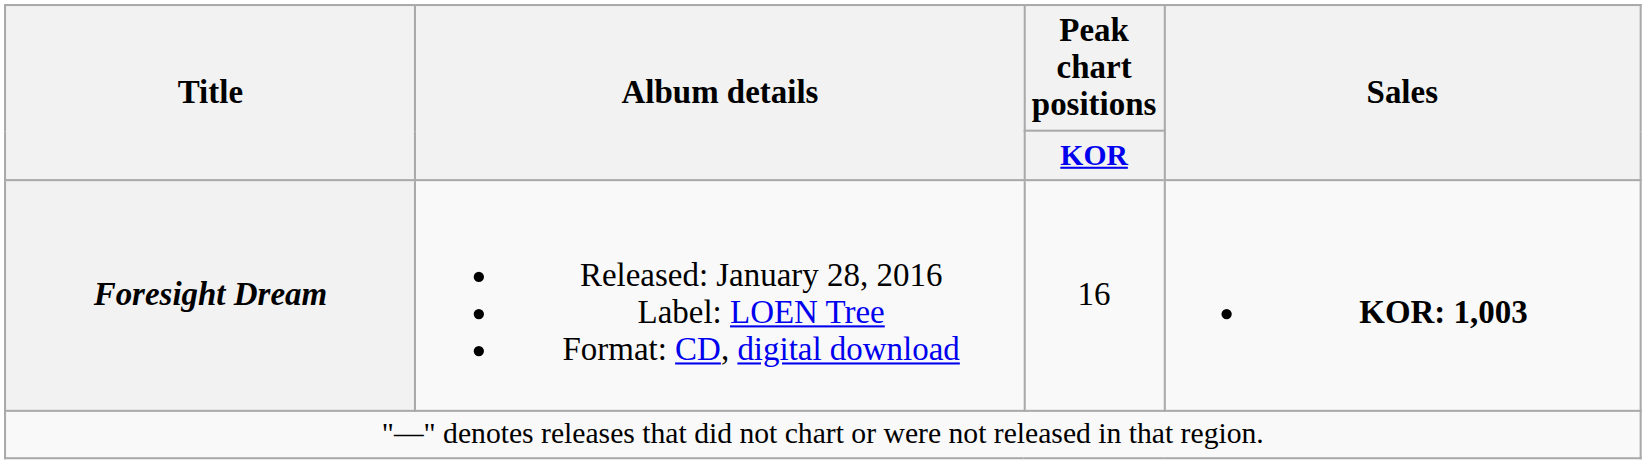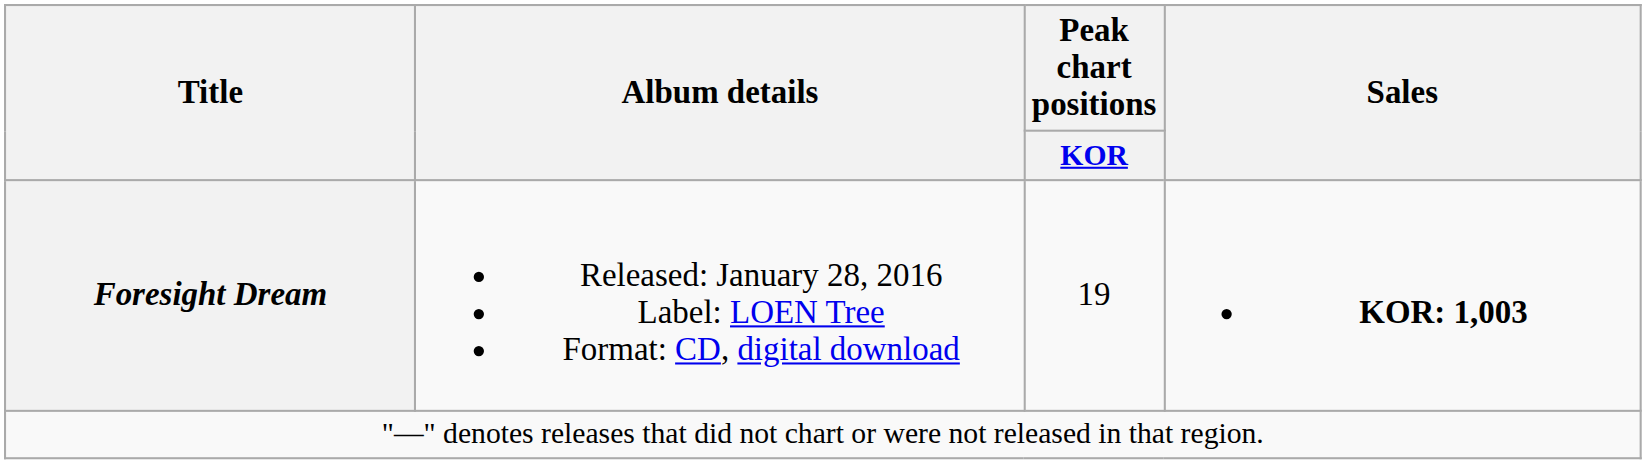Foresight Dream | Peak chart positions / KOR: 16 -> 19
